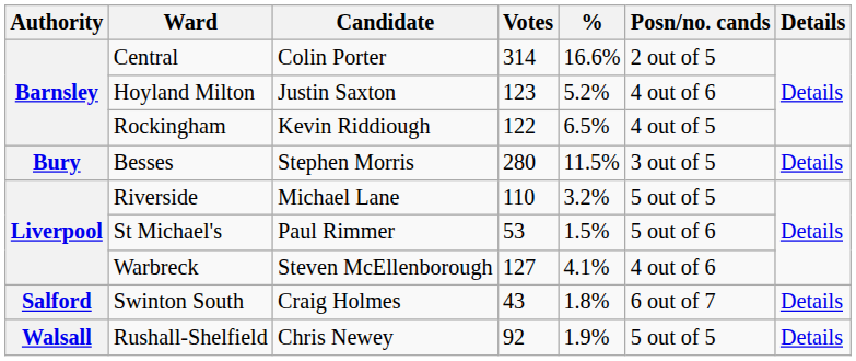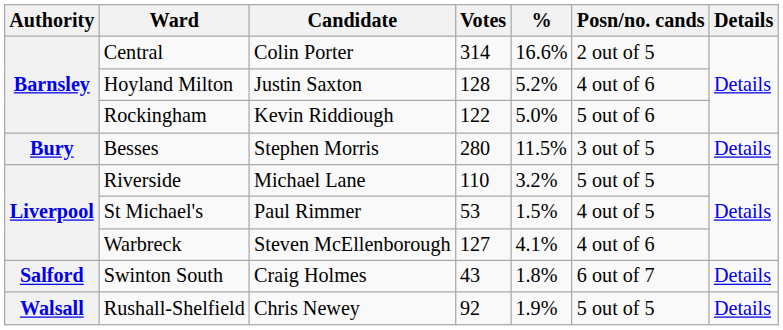Hoyland Milton | Votes: 123 -> 128
Rockingham | %: 6.5% -> 5.0%
Rockingham | Posn/no. cands: 4 out of 5 -> 5 out of 6
St Michael's | Posn/no. cands: 5 out of 6 -> 4 out of 5
